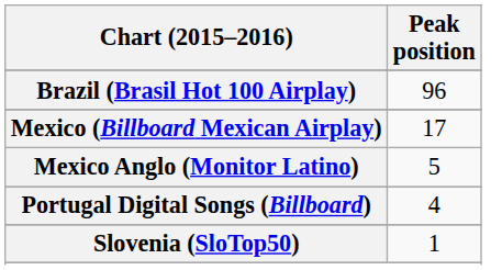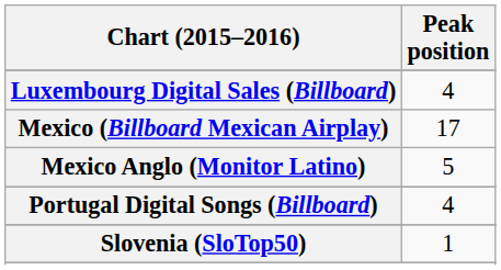- row: Brazil (Brasil Hot 100 Airplay) | 96
+ row: Luxembourg Digital Sales (Billboard) | 4
